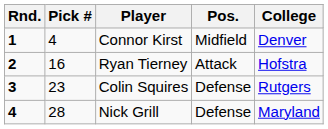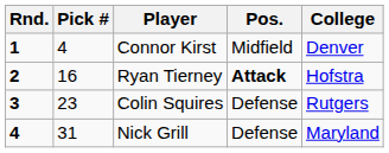Ryan Tierney | Pos.: normal -> bold
Nick Grill | Pick #: 28 -> 31
